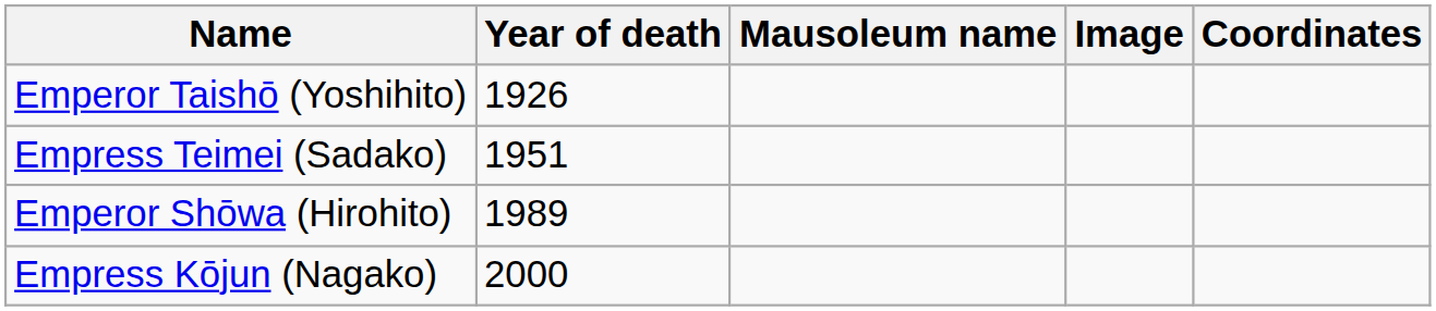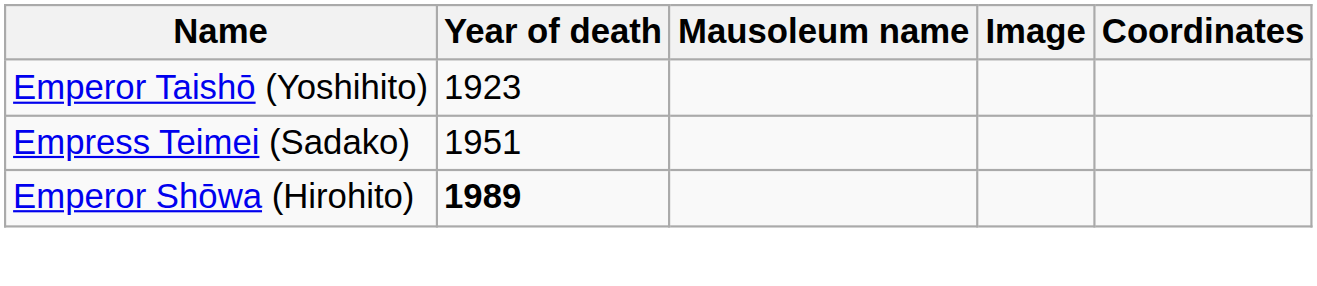Emperor Taishō (Yoshihito) | Year of death: 1926 -> 1923
Emperor Shōwa (Hirohito) | Year of death: normal -> bold
- row: Empress Kōjun (Nagako) | 2000
